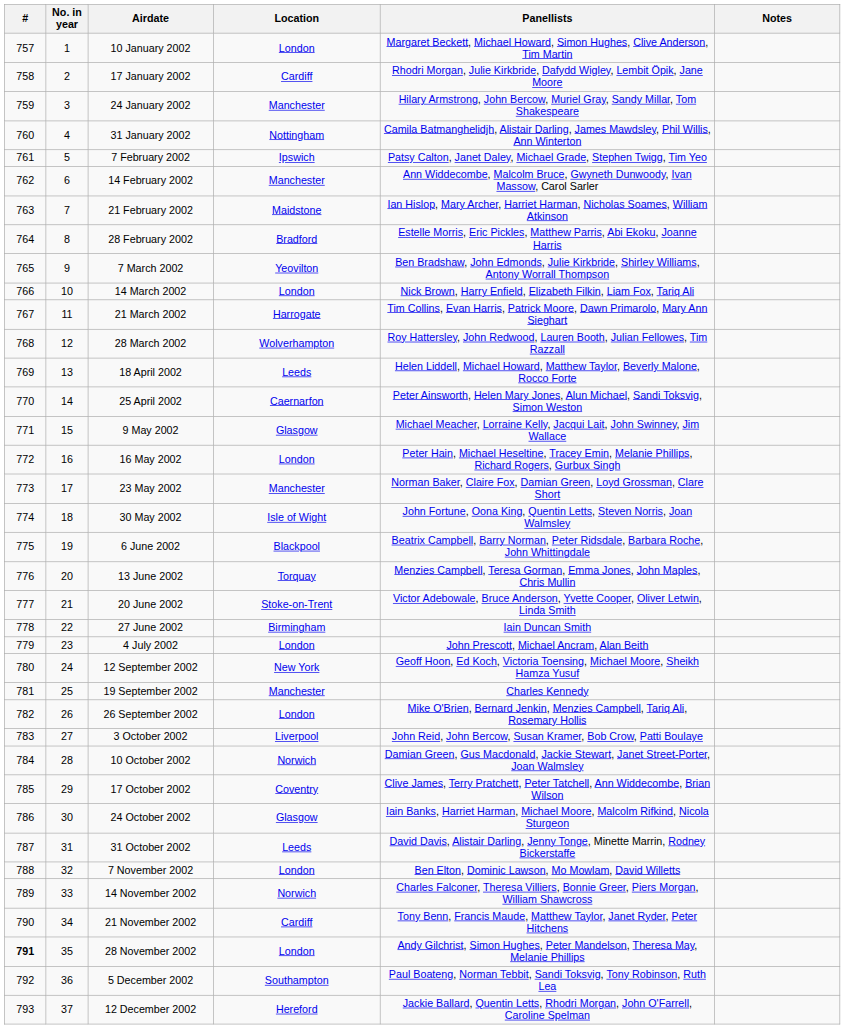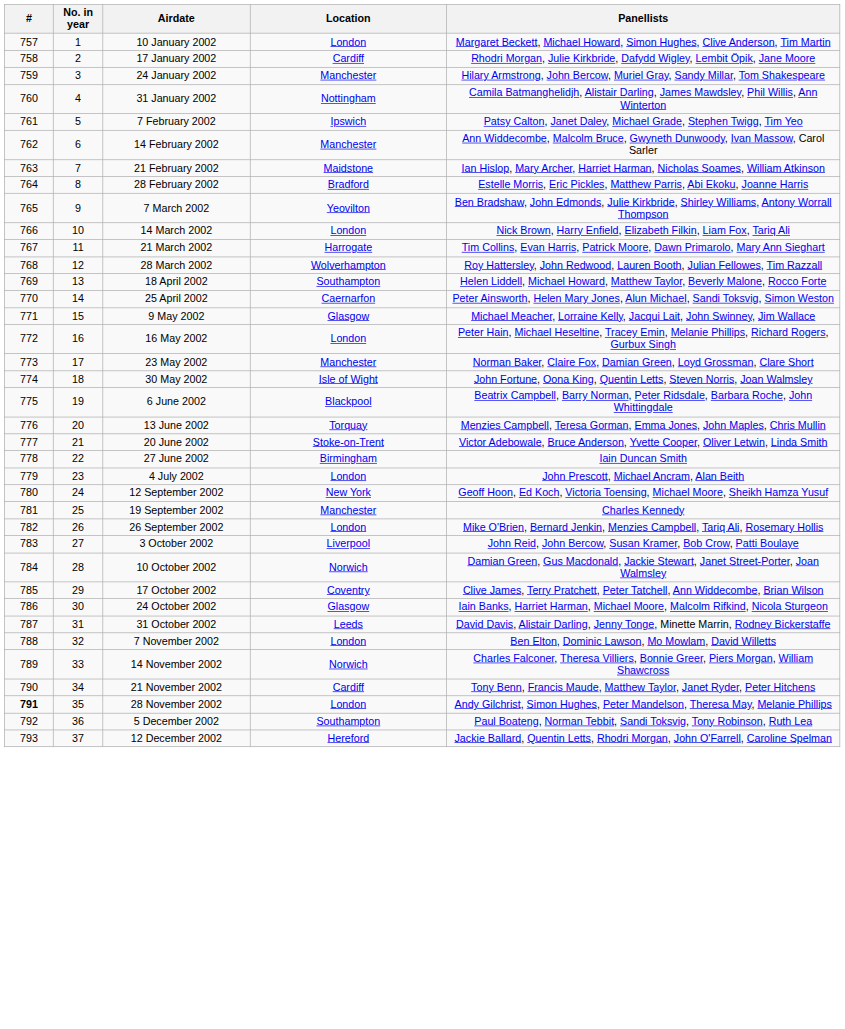- column: Notes
18 April 2002 | Location: Leeds -> Southampton
